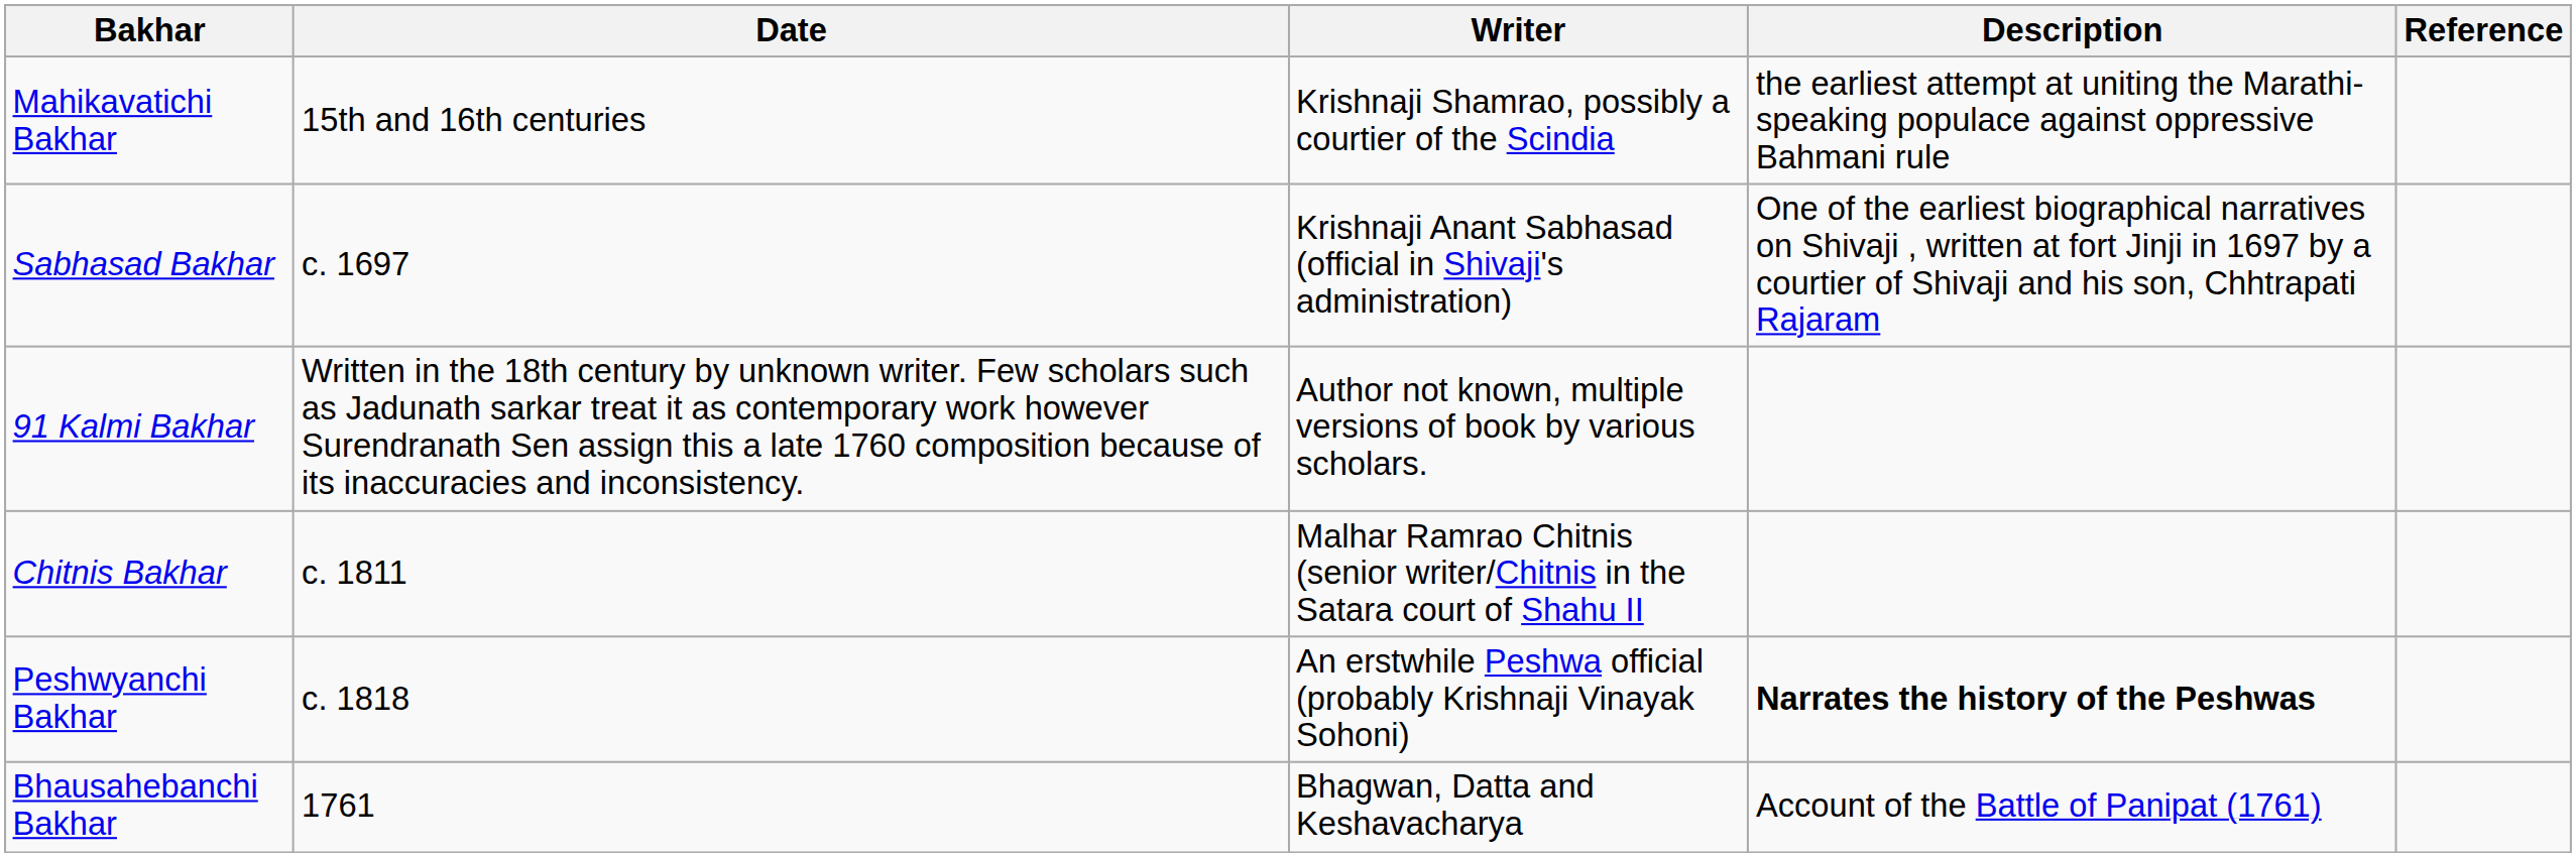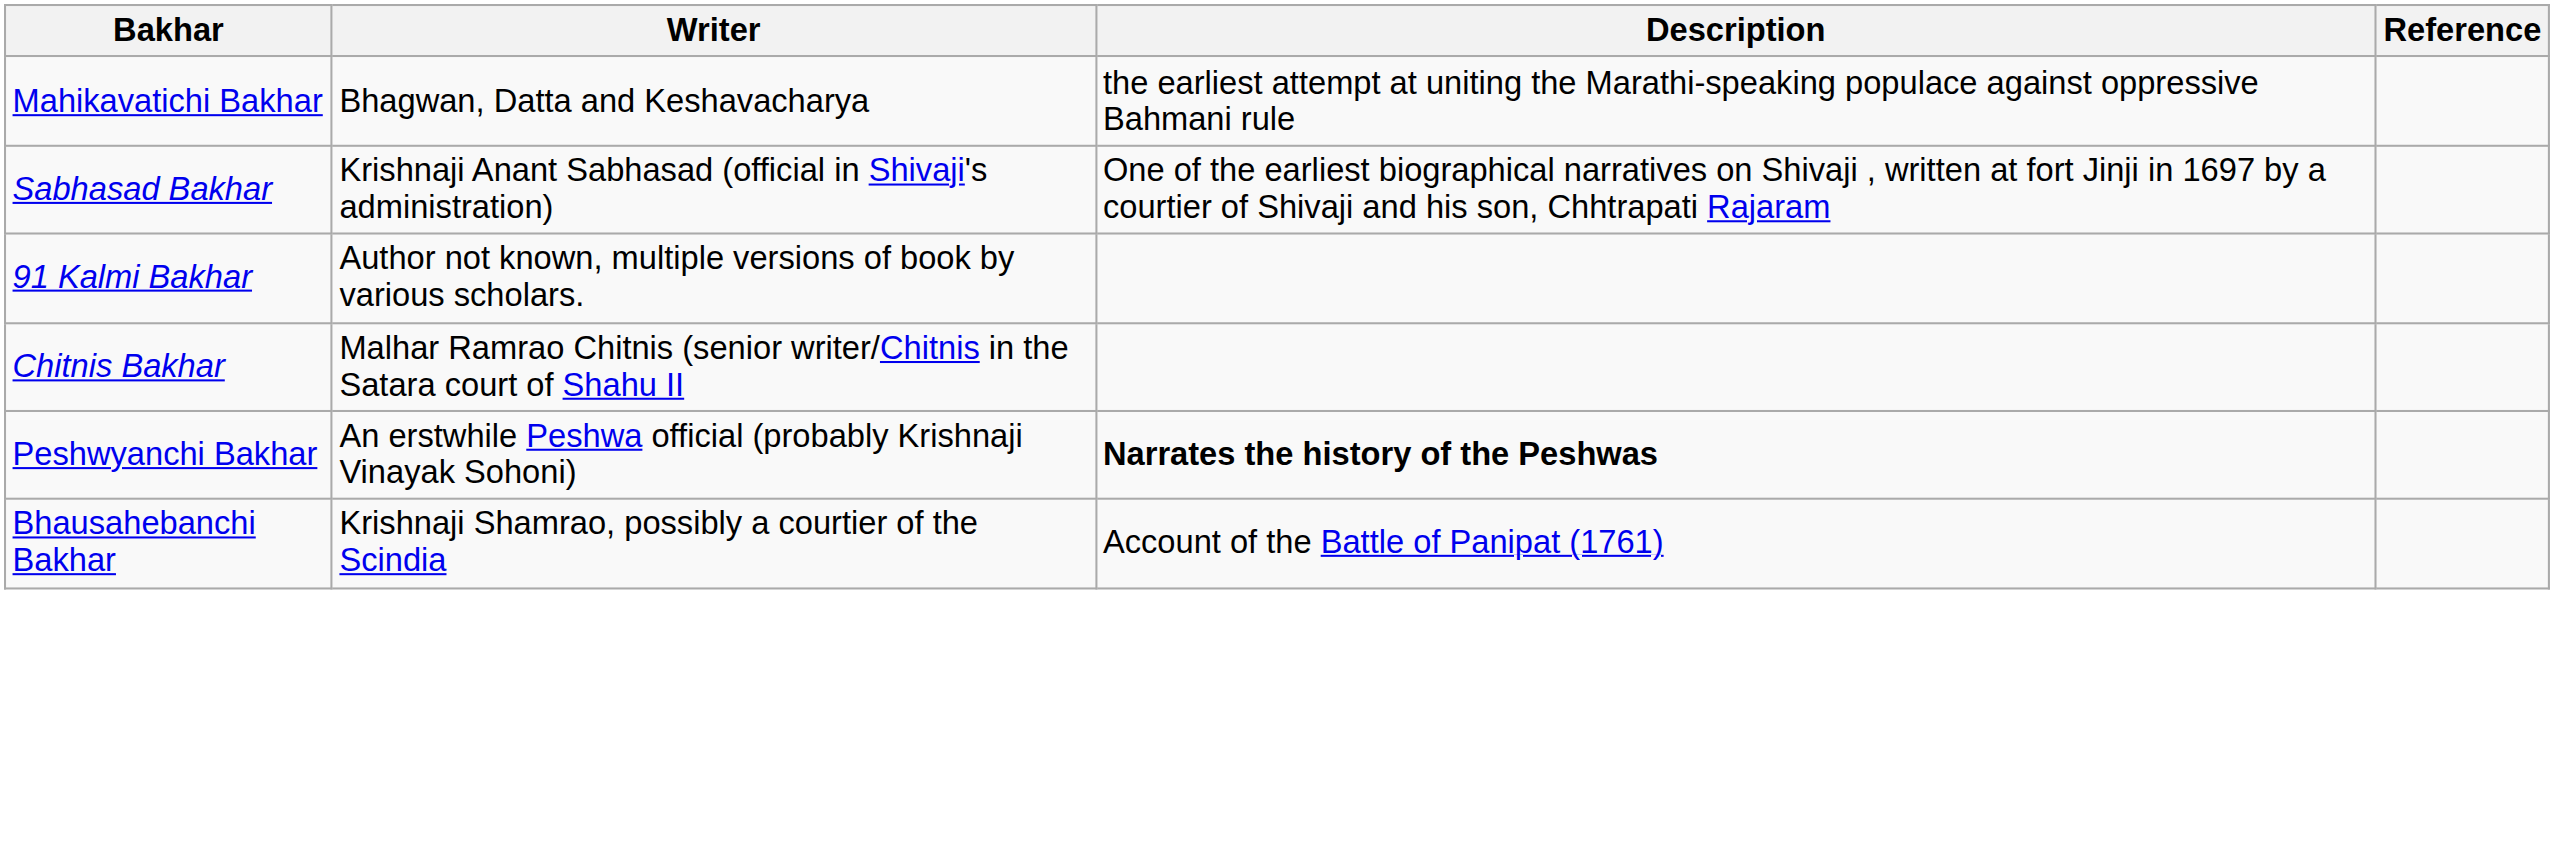- column: Date | 15th and 16th centuries | c. 1697 | Written in the 18th century by unknown writer. Few scholars such as Jadunath sarkar treat it as contemporary work however Surendranath Sen assign this a late 1760 composition because of its inaccuracies and inconsistency. | c. 1811 | c. 1818 | 1761
Mahikavatichi Bakhar | Writer: Krishnaji Shamrao, possibly a courtier of the Scindia -> Bhagwan, Datta and Keshavacharya
Bhausahebanchi Bakhar | Writer: Bhagwan, Datta and Keshavacharya -> Krishnaji Shamrao, possibly a courtier of the Scindia
